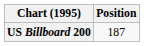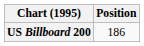US Billboard 200 | Position: 187 -> 186
